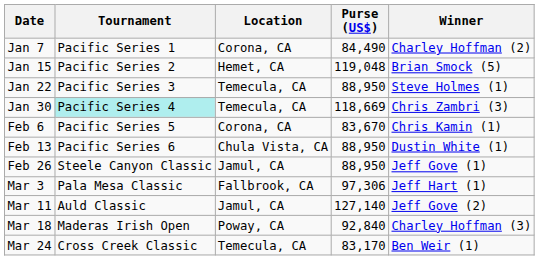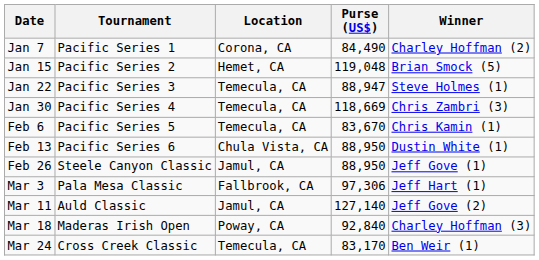Jan 22 | Purse (US$): 88,950 -> 88,947
Jan 30 | Tournament: paleturquoise background -> no background
Feb 6 | Location: Corona, CA -> Temecula, CA
